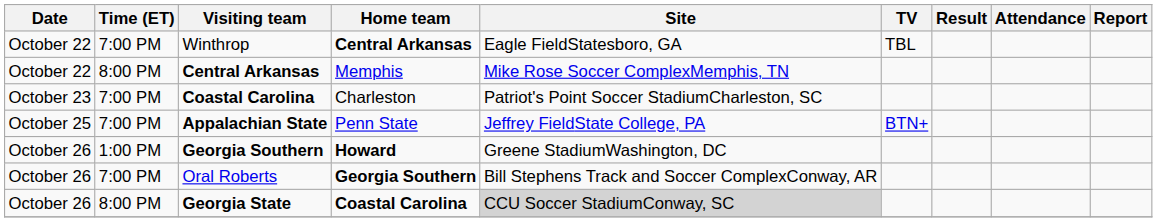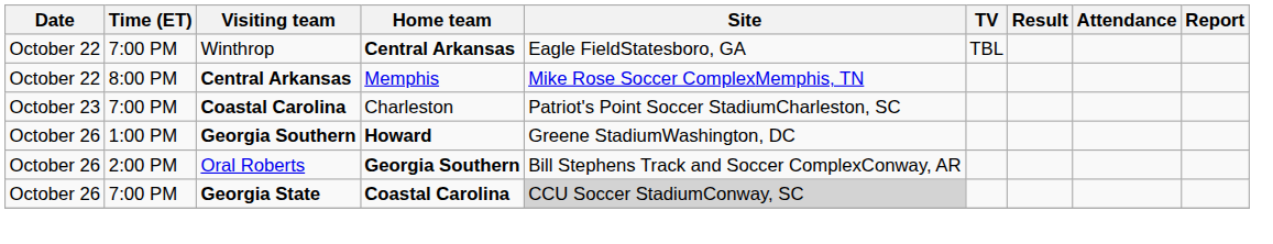- row: October 25 | 7:00 PM | Appalachian State | Penn State | Jeffrey FieldState College, PA | BTN+
Oral Roberts | Time (ET): 7:00 PM -> 2:00 PM
Georgia State | Time (ET): 8:00 PM -> 7:00 PM
